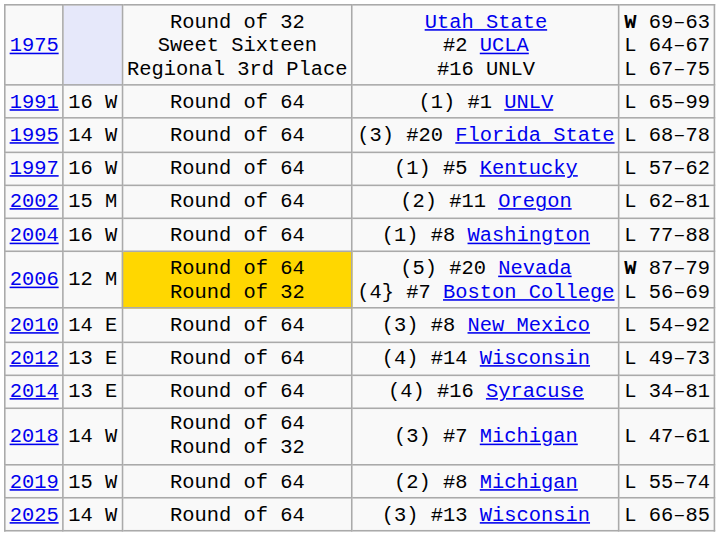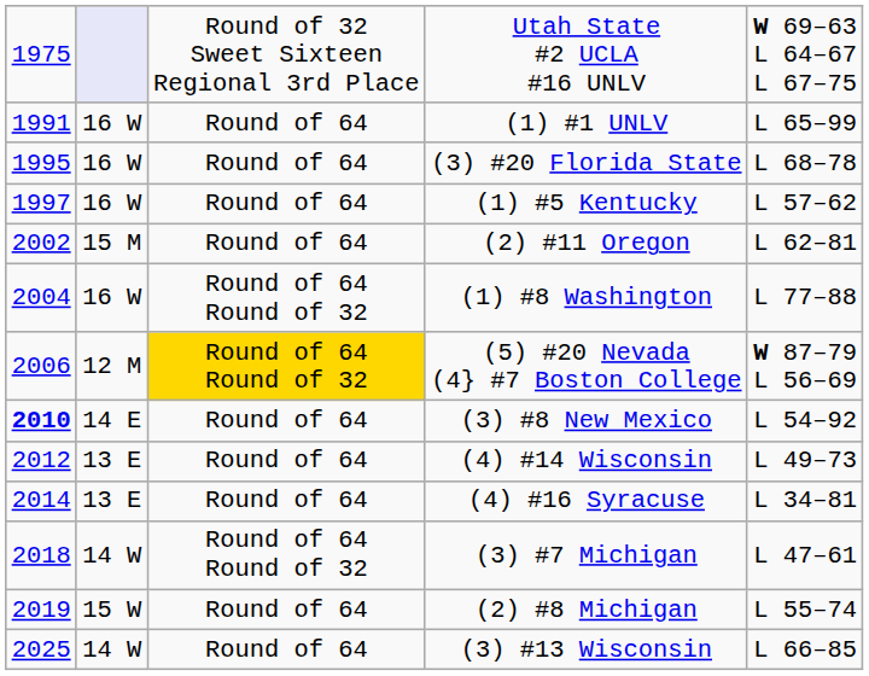(3) #20 Florida State | column 2: 14 W -> 16 W
(1) #8 Washington | column 3: Round of 64 -> Round of 64 Round of 32
(3) #8 New Mexico | column 1: normal -> bold
